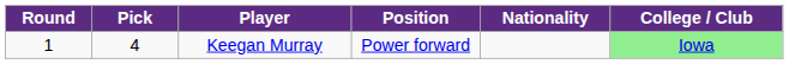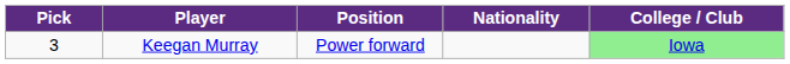- column: Round | 1
Keegan Murray | Pick: 4 -> 3
